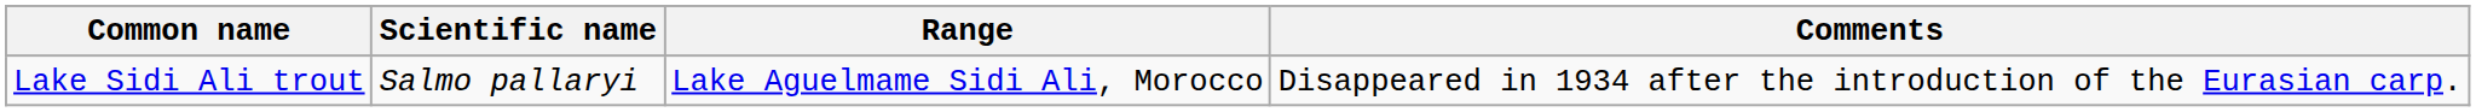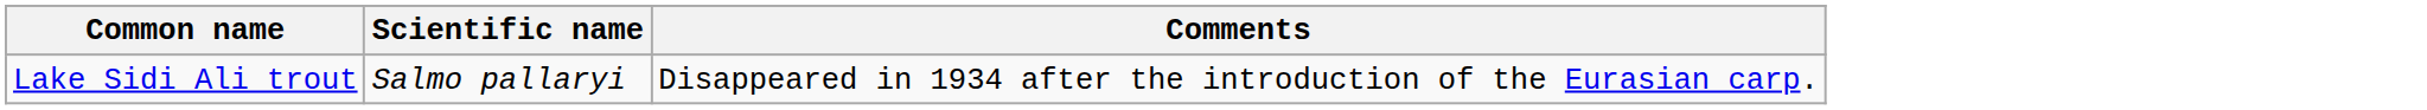- column: Range | Lake Aguelmame Sidi Ali, Morocco
